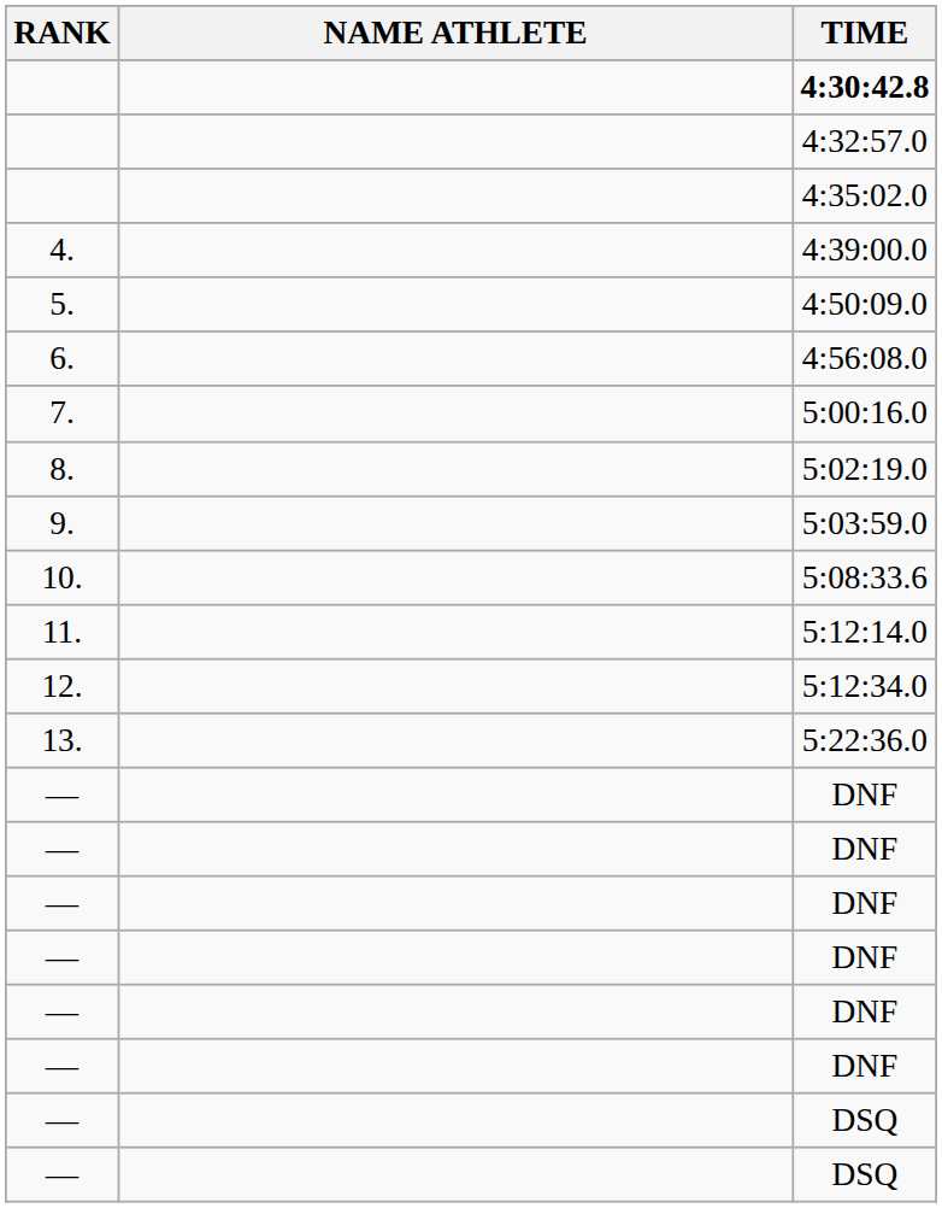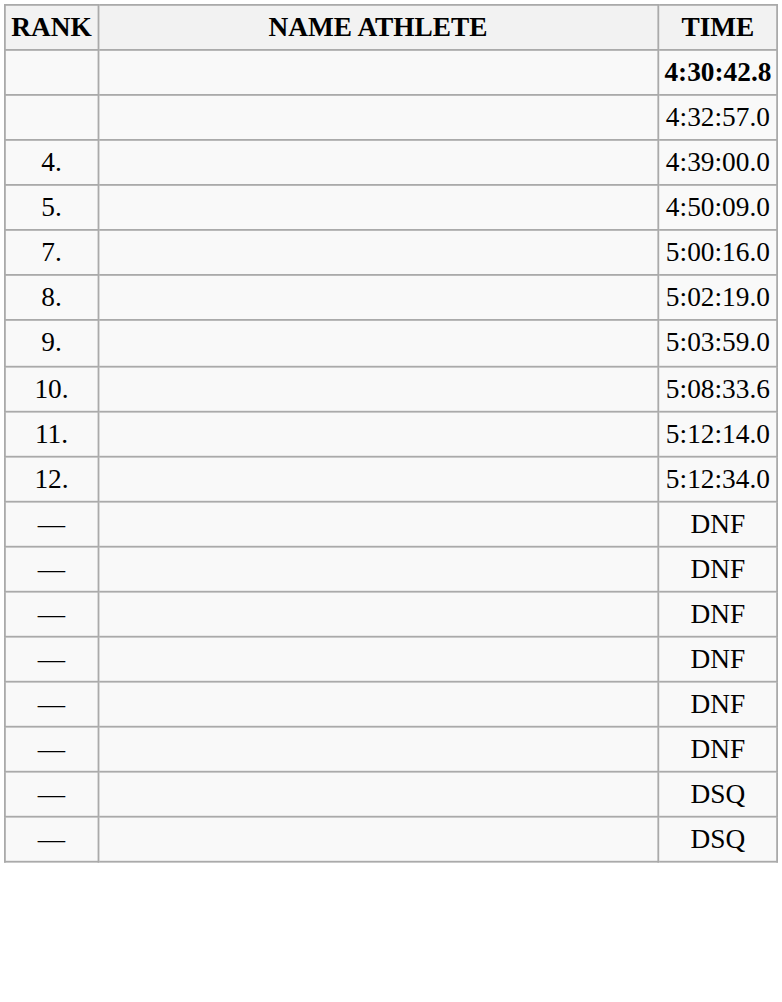- row: 4:35:02.0
- row: 6. | 4:56:08.0
- row: 13. | 5:22:36.0
